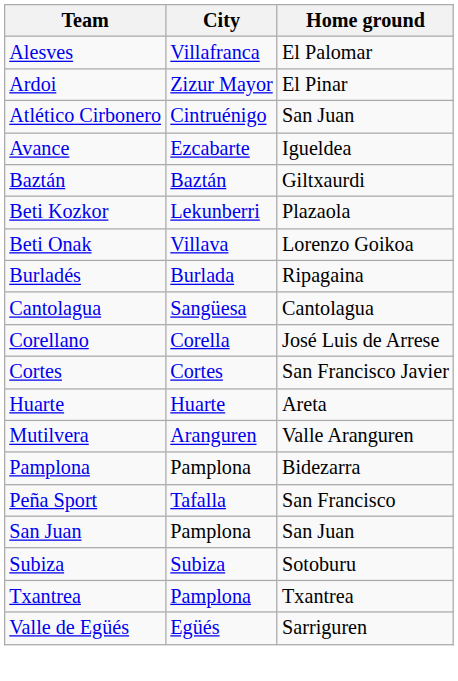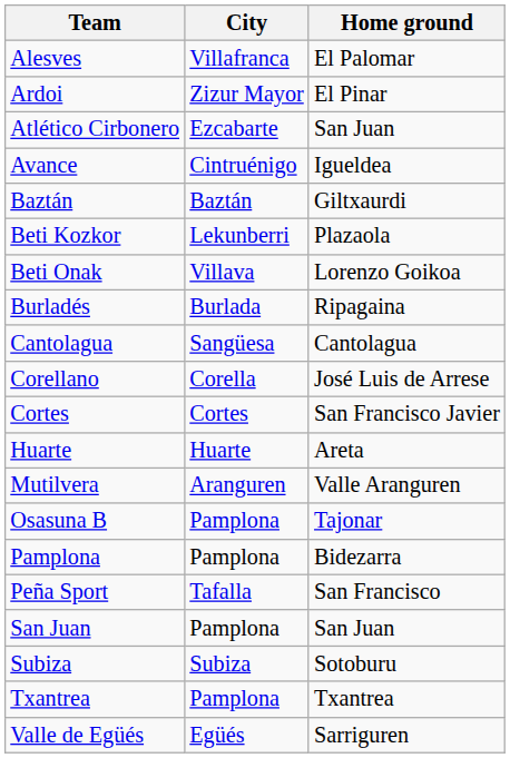Atlético Cirbonero | City: Cintruénigo -> Ezcabarte
Avance | City: Ezcabarte -> Cintruénigo
+ row: Osasuna B | Pamplona | Tajonar
